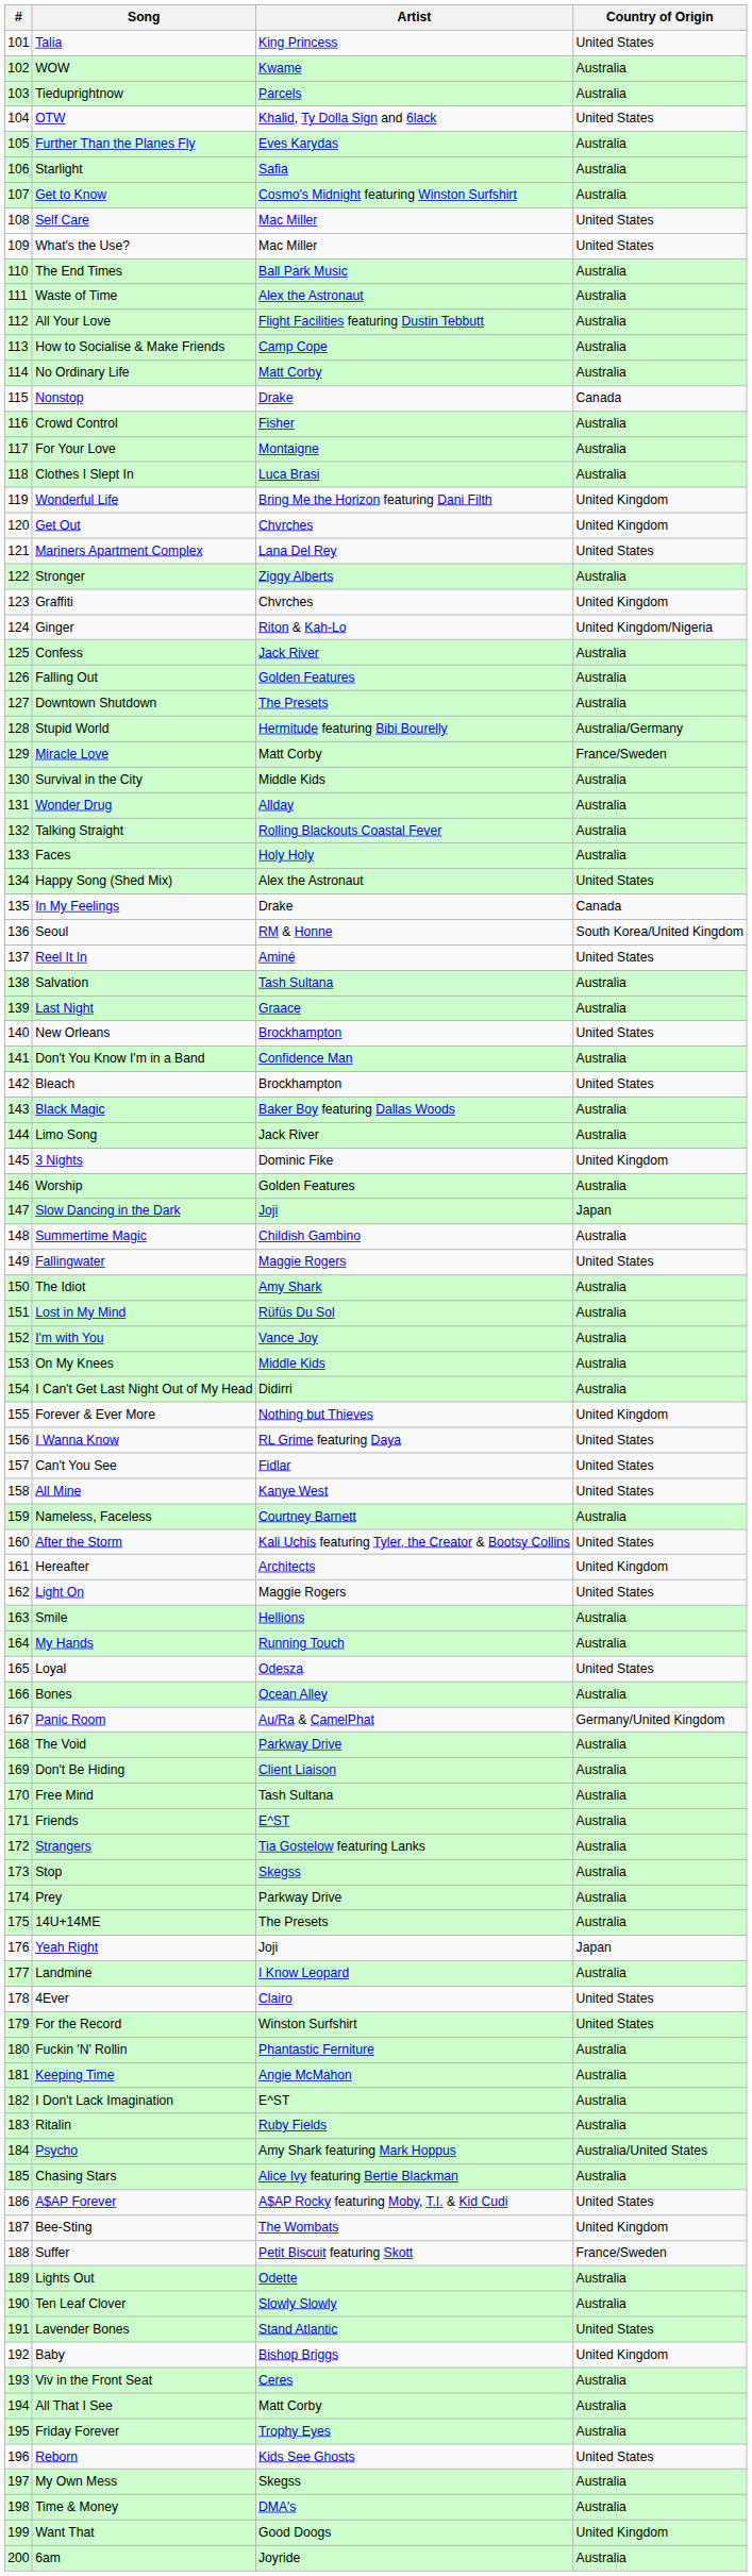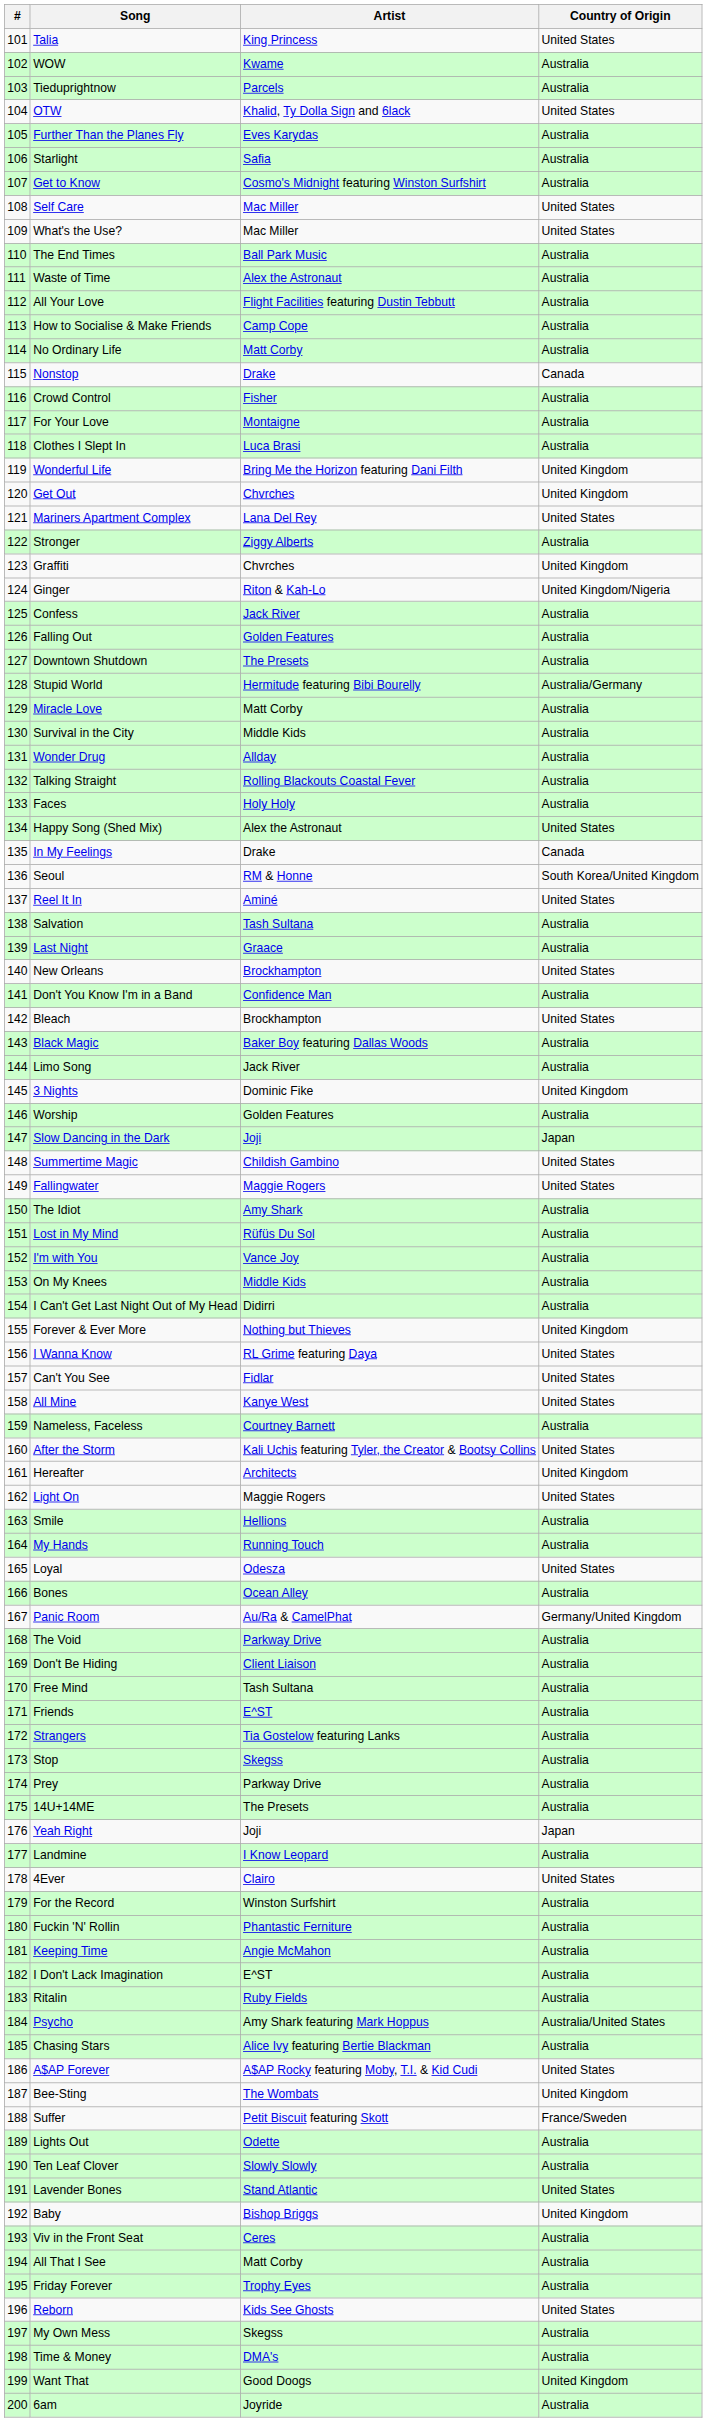Miracle Love | Country of Origin: France/Sweden -> Australia
Summertime Magic | Country of Origin: Australia -> United States
For the Record | Country of Origin: United States -> Australia
